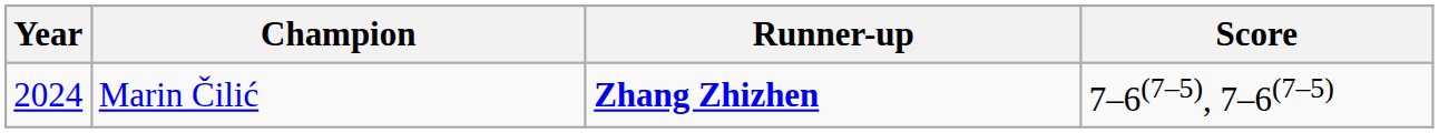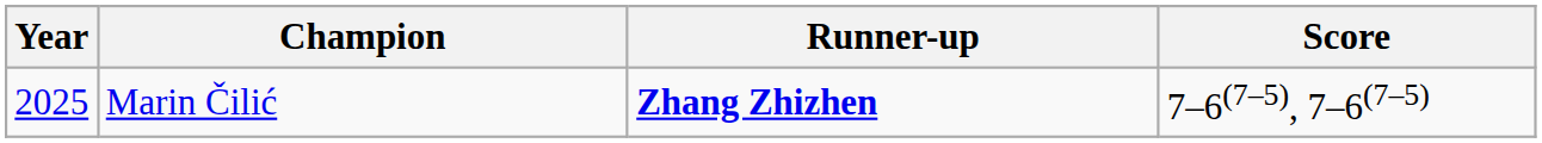Marin Čilić | Year: 2024 -> 2025
